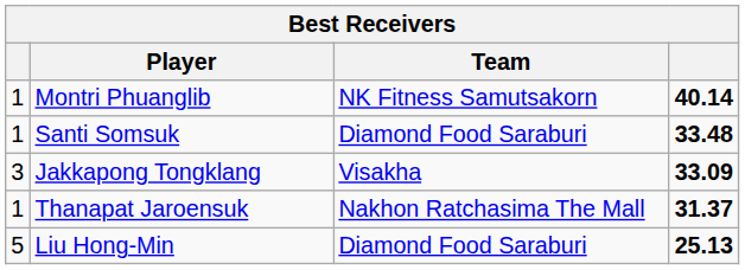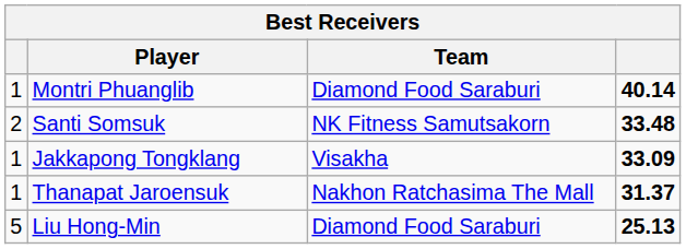Montri Phuanglib | Team: NK Fitness Samutsakorn -> Diamond Food Saraburi
Santi Somsuk | column 1: 1 -> 2
Santi Somsuk | Team: Diamond Food Saraburi -> NK Fitness Samutsakorn
Jakkapong Tongklang | column 1: 3 -> 1
